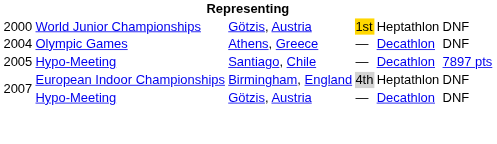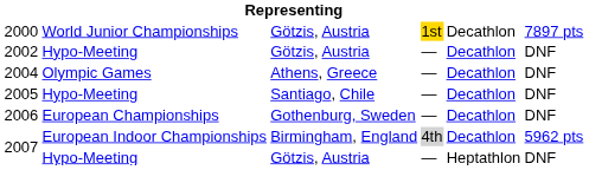2000 | column 5: Heptathlon -> Decathlon
2000 | column 6: DNF -> 7897 pts
+ row: 2002 | Hypo-Meeting | Götzis, Austria | — | Decathlon | DNF
2005 | column 6: 7897 pts -> DNF
+ row: 2006 | European Championships | Gothenburg, Sweden | — | Decathlon | DNF
2007 / European Indoor Championships | column 5: Heptathlon -> Decathlon
2007 / European Indoor Championships | column 6: DNF -> 5962 pts
2007 / Hypo-Meeting | column 5: Decathlon -> Heptathlon
